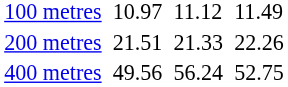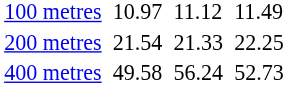200 metres | column 3: 21.51 -> 21.54
200 metres | column 7: 22.26 -> 22.25
400 metres | column 3: 49.56 -> 49.58
400 metres | column 7: 52.75 -> 52.73
